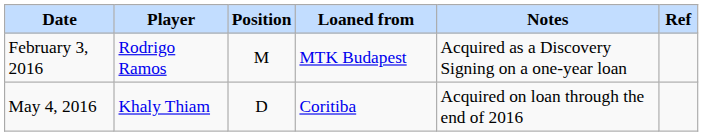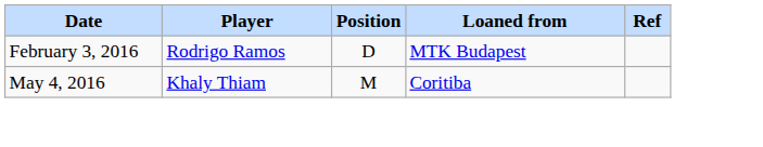- column: Notes | Acquired as a Discovery Signing on a one-year loan | Acquired on loan through the end of 2016
February 3, 2016 | Position: M -> D
May 4, 2016 | Position: D -> M
